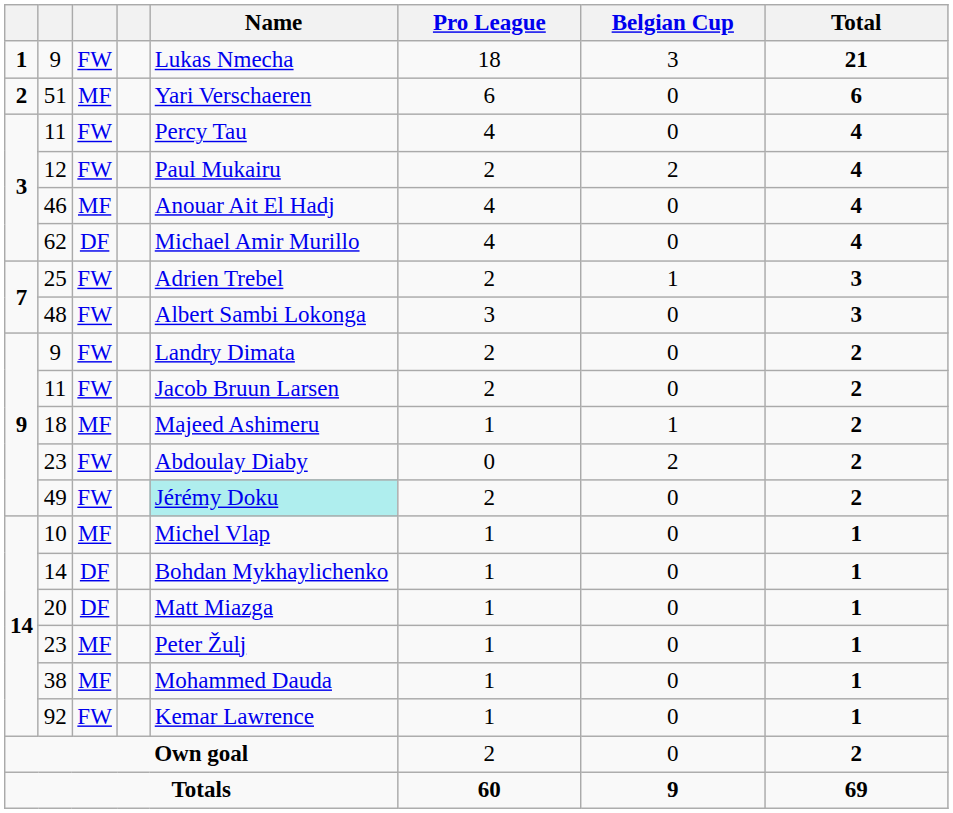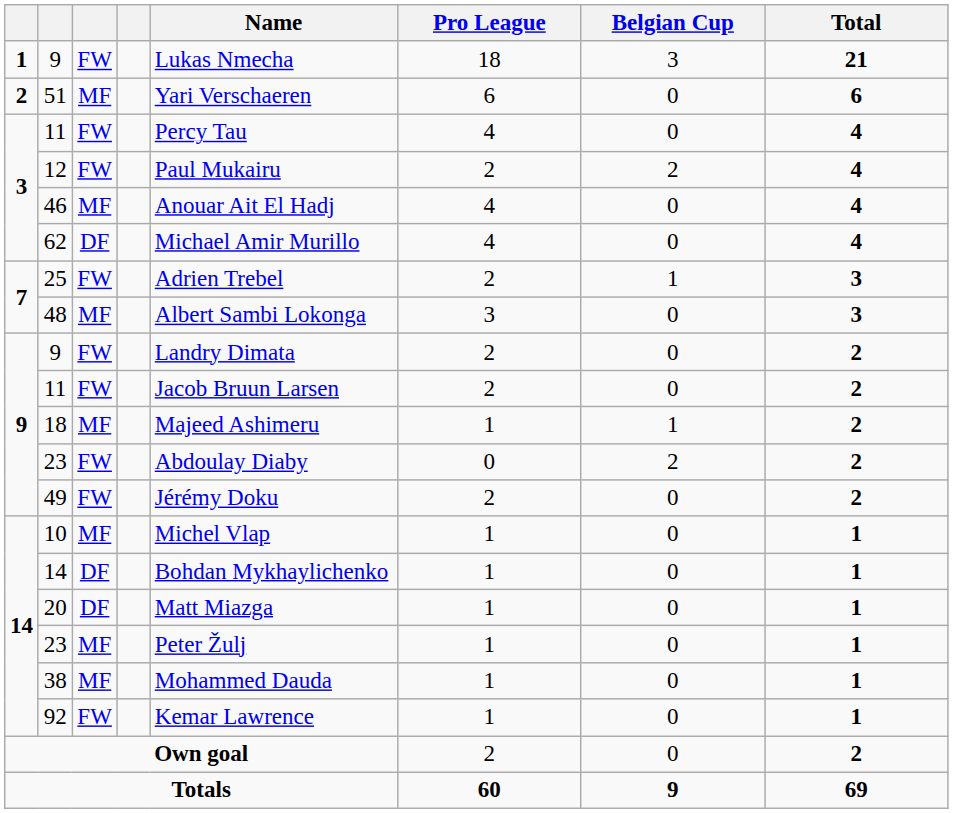48 | column 3: FW -> MF
49 | Name: paleturquoise background -> no background
